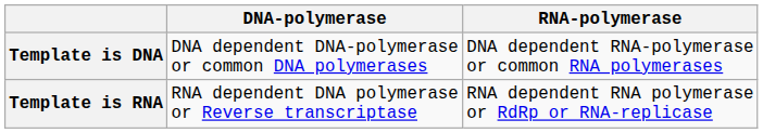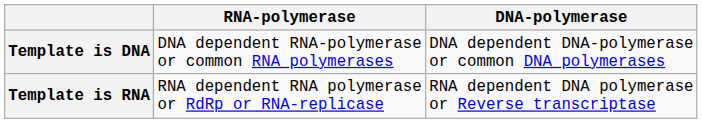columns swapped: DNA-polymerase <-> RNA-polymerase
